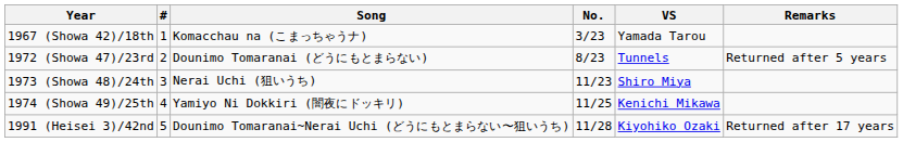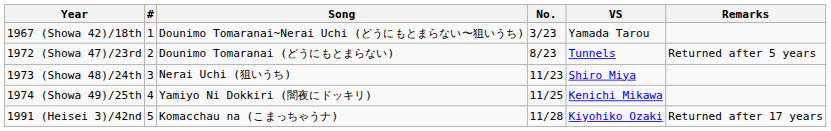1967 (Showa 42)/18th | Song: Komacchau na (こまっちゃうナ) -> Dounimo Tomaranai~Nerai Uchi (どうにもとまらない〜狙いうち)
1991 (Heisei 3)/42nd | Song: Dounimo Tomaranai~Nerai Uchi (どうにもとまらない〜狙いうち) -> Komacchau na (こまっちゃうナ)
